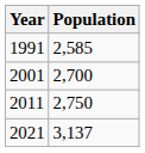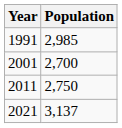1991 | Population: 2,585 -> 2,985
